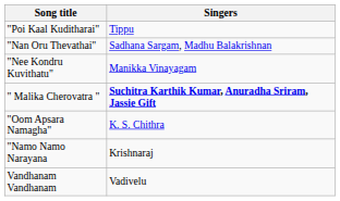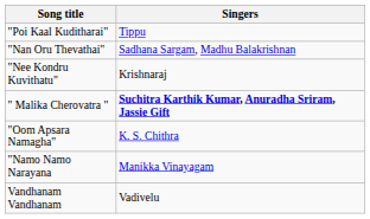"Nee Kondru Kuvithatu" | Singers: Manikka Vinayagam -> Krishnaraj
"Namo Namo Narayana | Singers: Krishnaraj -> Manikka Vinayagam
